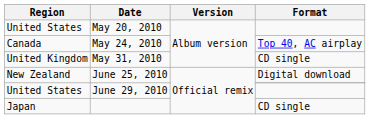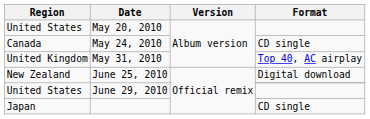May 24, 2010 | Format: Top 40, AC airplay -> CD single
May 31, 2010 | Format: CD single -> Top 40, AC airplay
